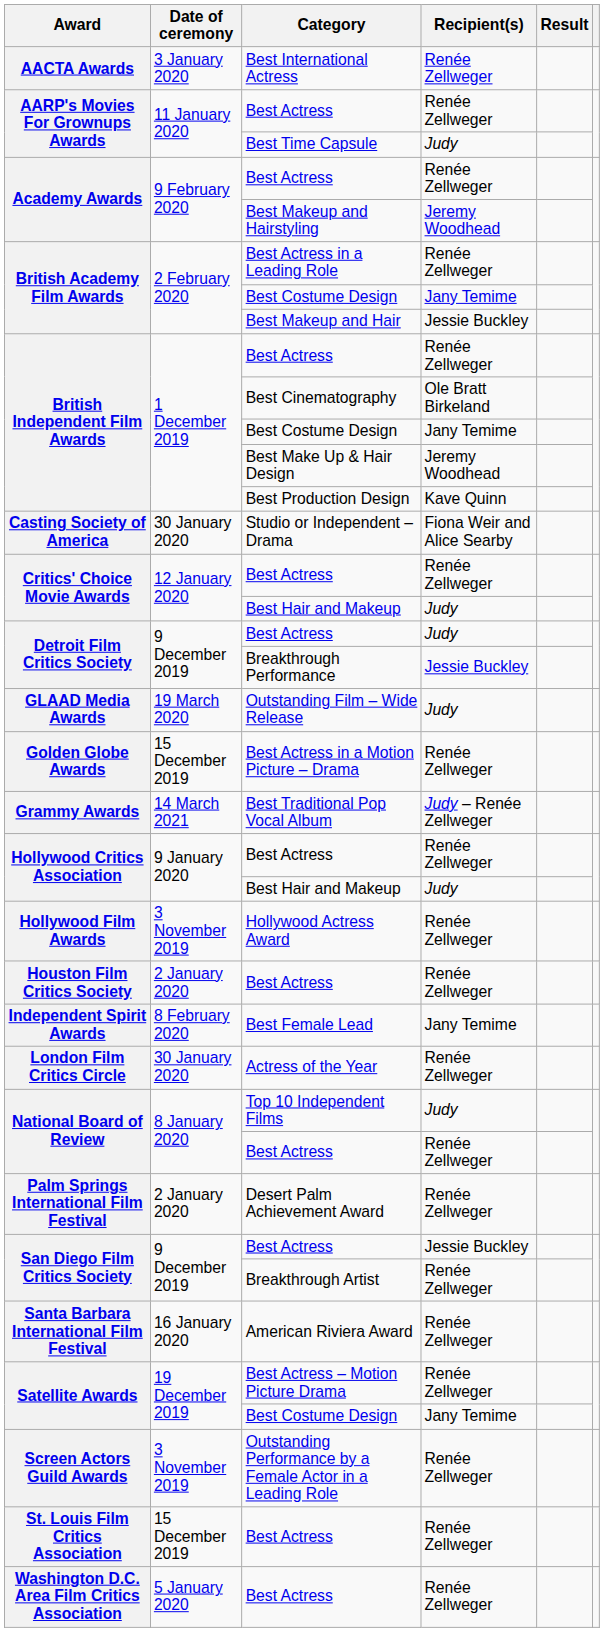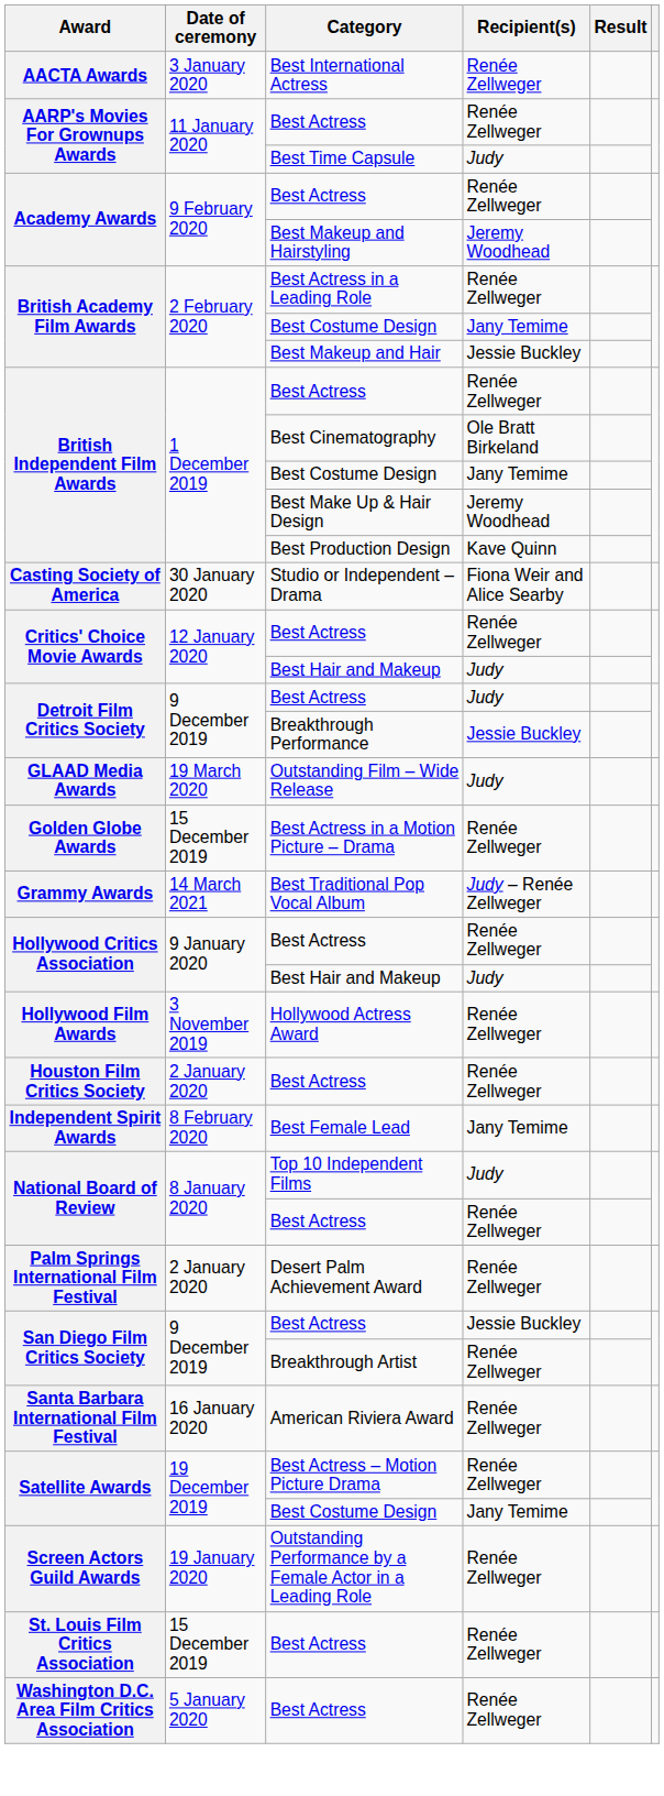- row: London Film Critics Circle | 30 January 2020 | Actress of the Year | Renée Zellweger
Outstanding Performance by a Female Actor in a Leading Role | Date of ceremony: 3 November 2019 -> 19 January 2020
